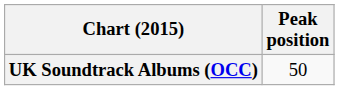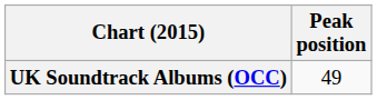UK Soundtrack Albums (OCC) | Peak position: 50 -> 49
